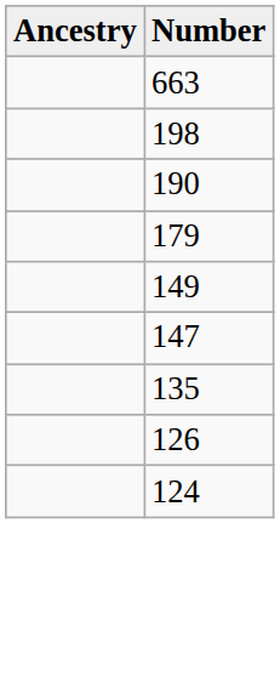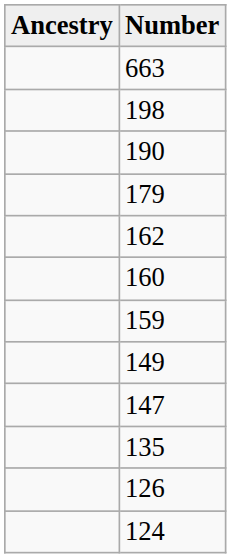+ row: 162
+ row: 160
+ row: 159
